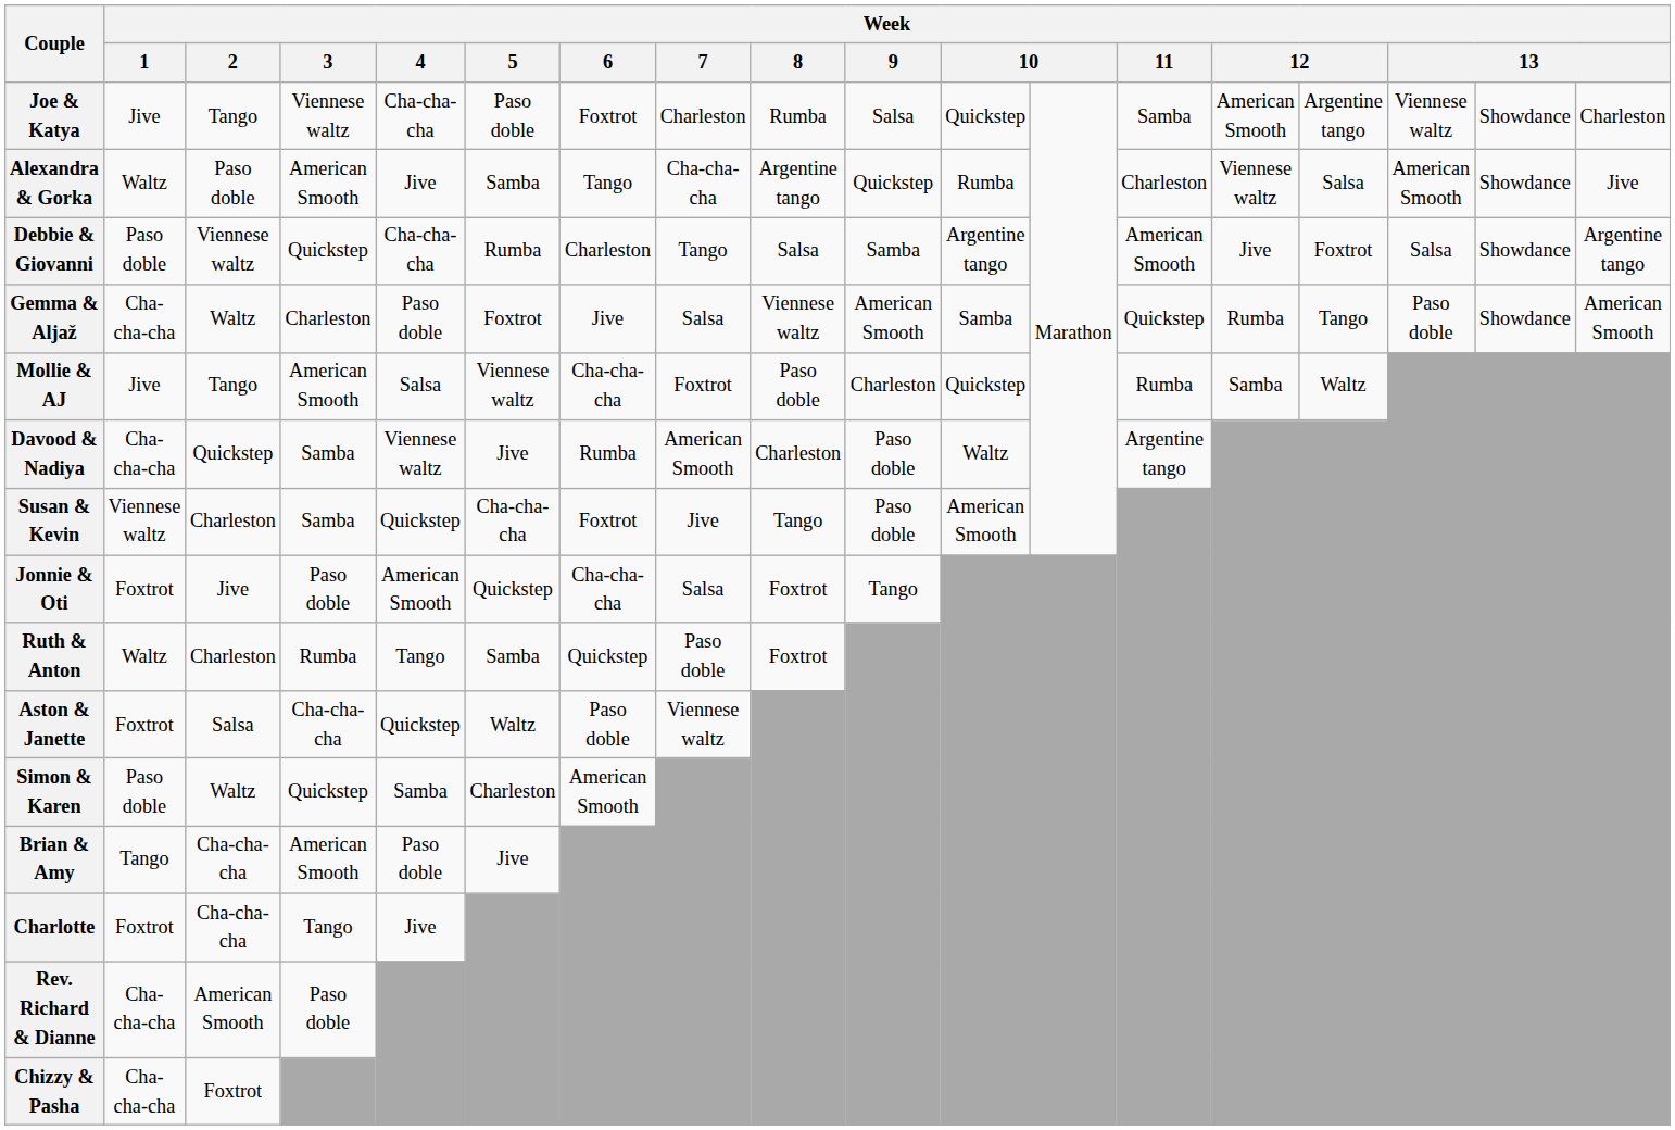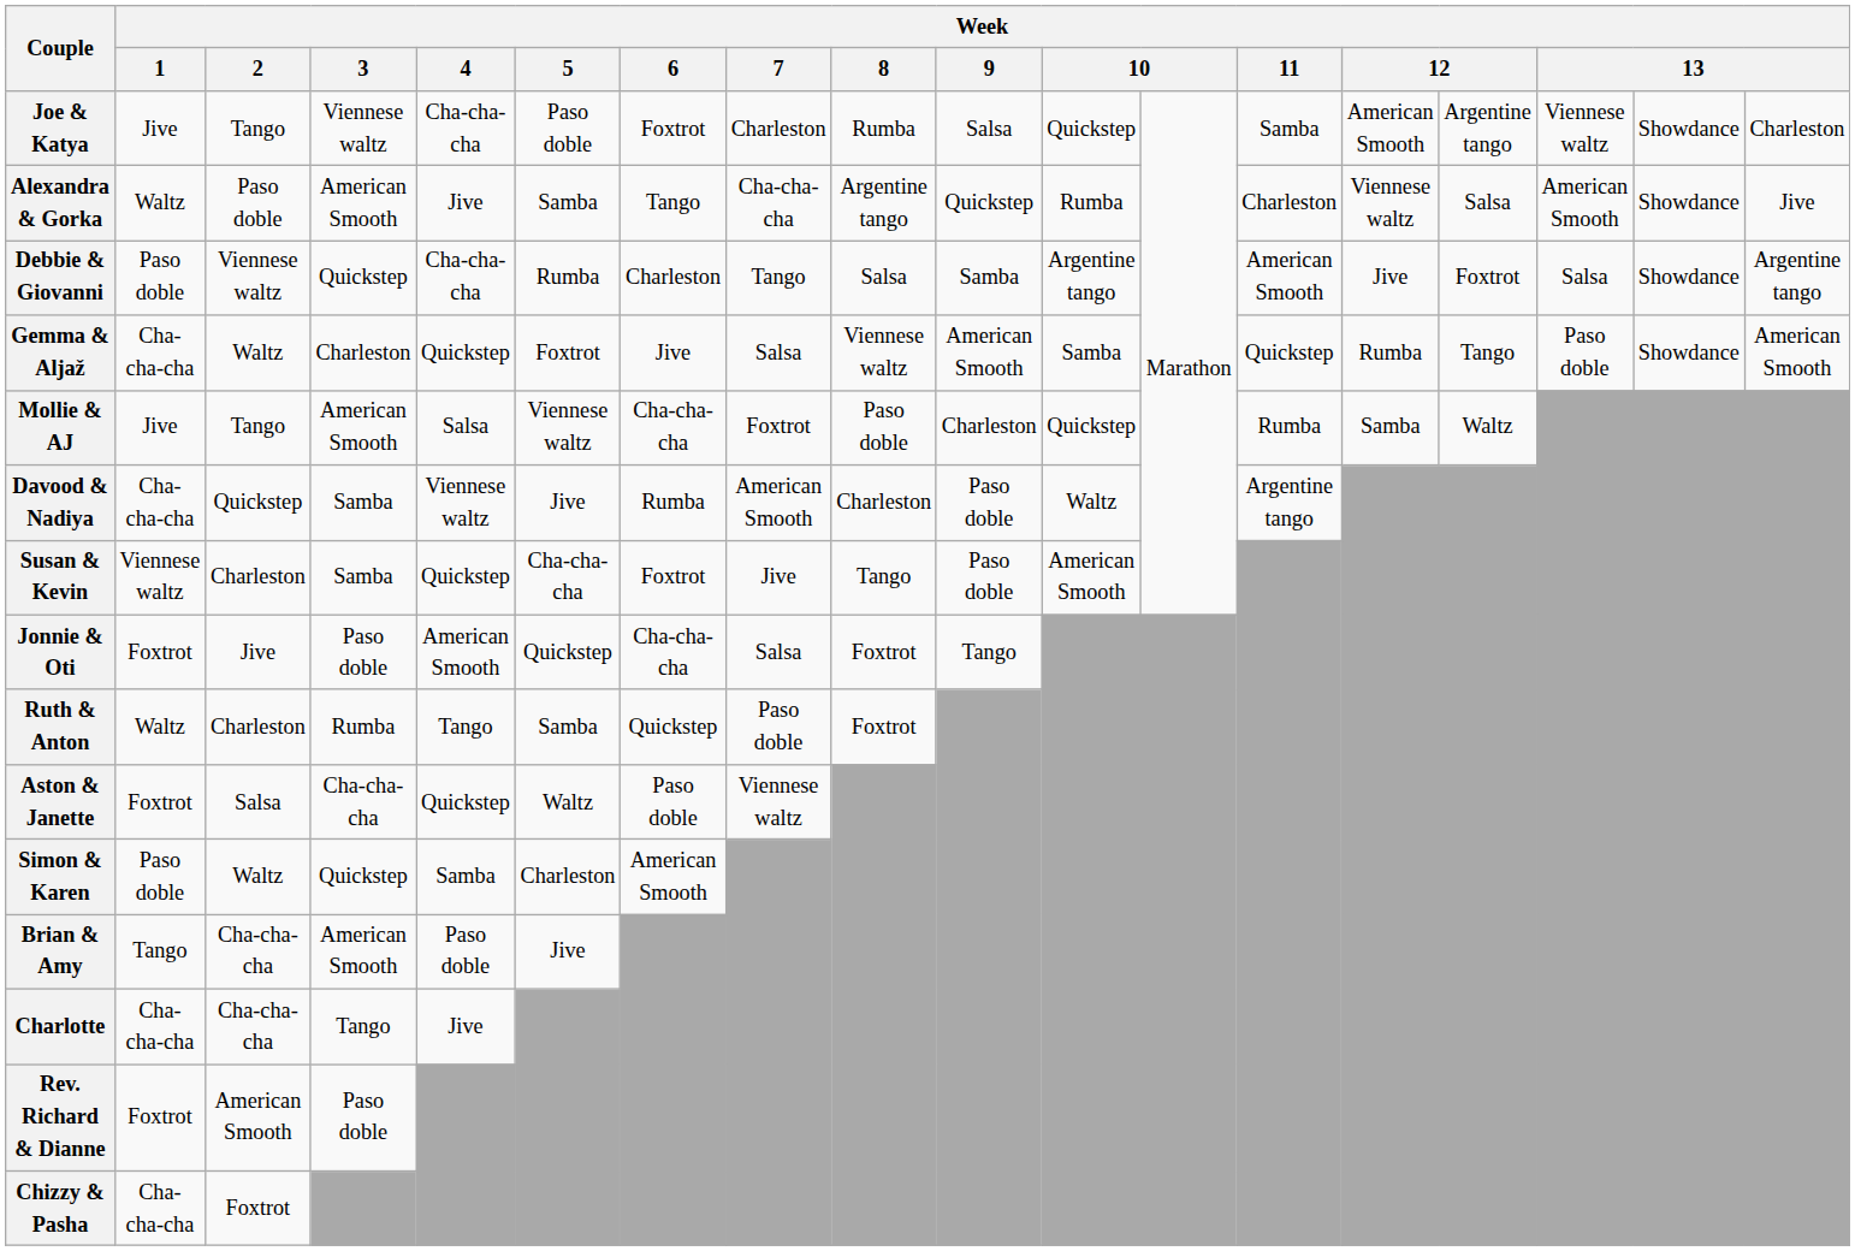Gemma & Aljaž | Week / 4: Paso doble -> Quickstep
Charlotte | Week / 1: Foxtrot -> Cha-cha-cha
Rev. Richard & Dianne | Week / 1: Cha-cha-cha -> Foxtrot
